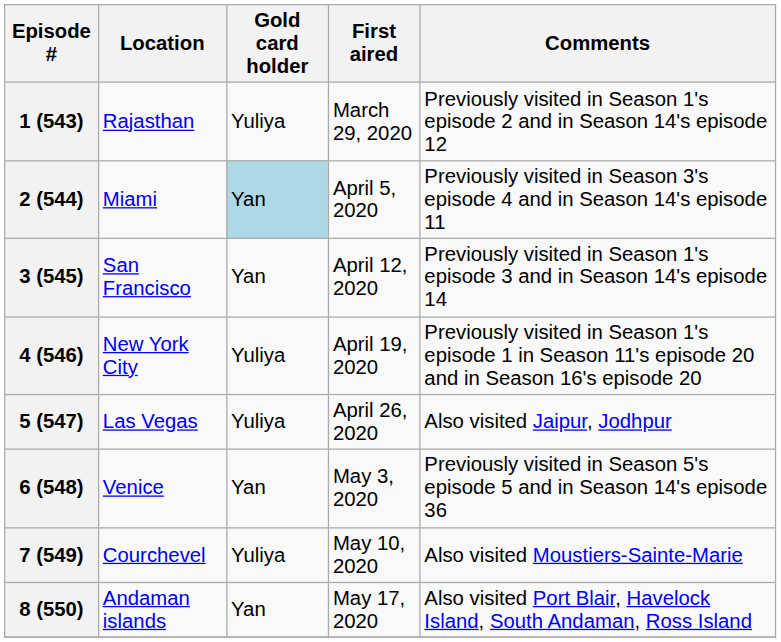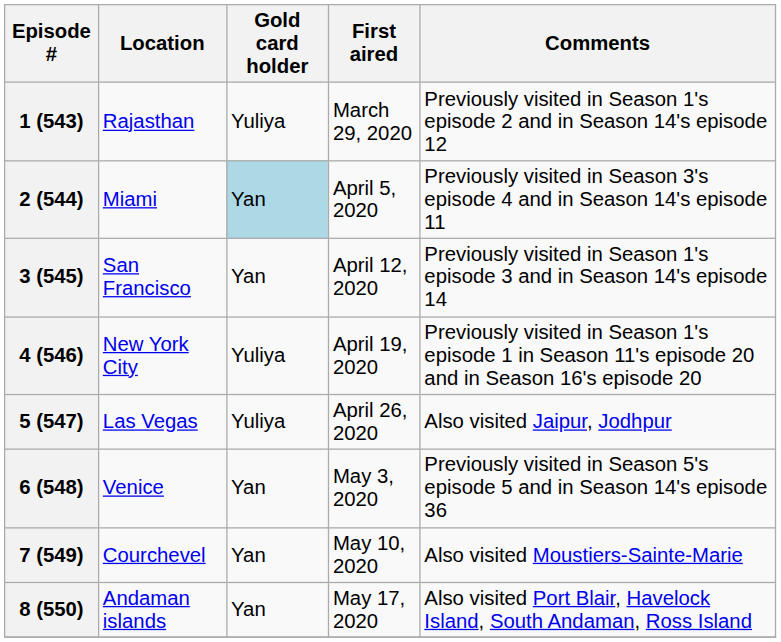7 (549) | Gold card holder: Yuliya -> Yan
